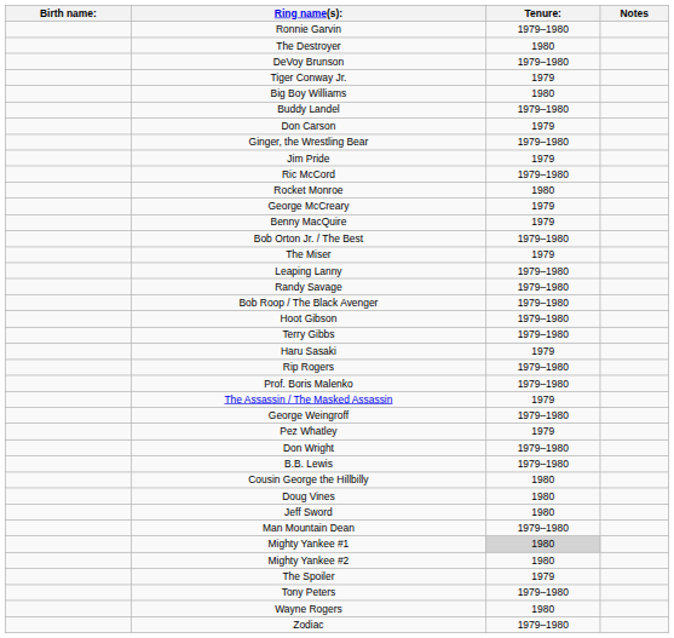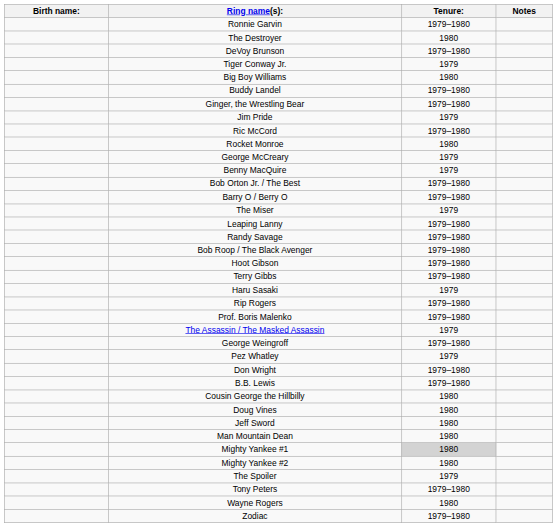- row: Don Carson | 1979
+ row: Barry O / Berry O | 1979–1980
Man Mountain Dean | Tenure:: 1979–1980 -> 1980
